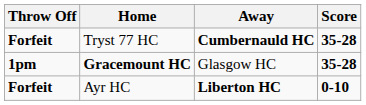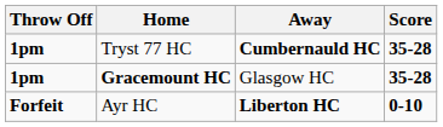Tryst 77 HC | Throw Off: Forfeit -> 1pm
